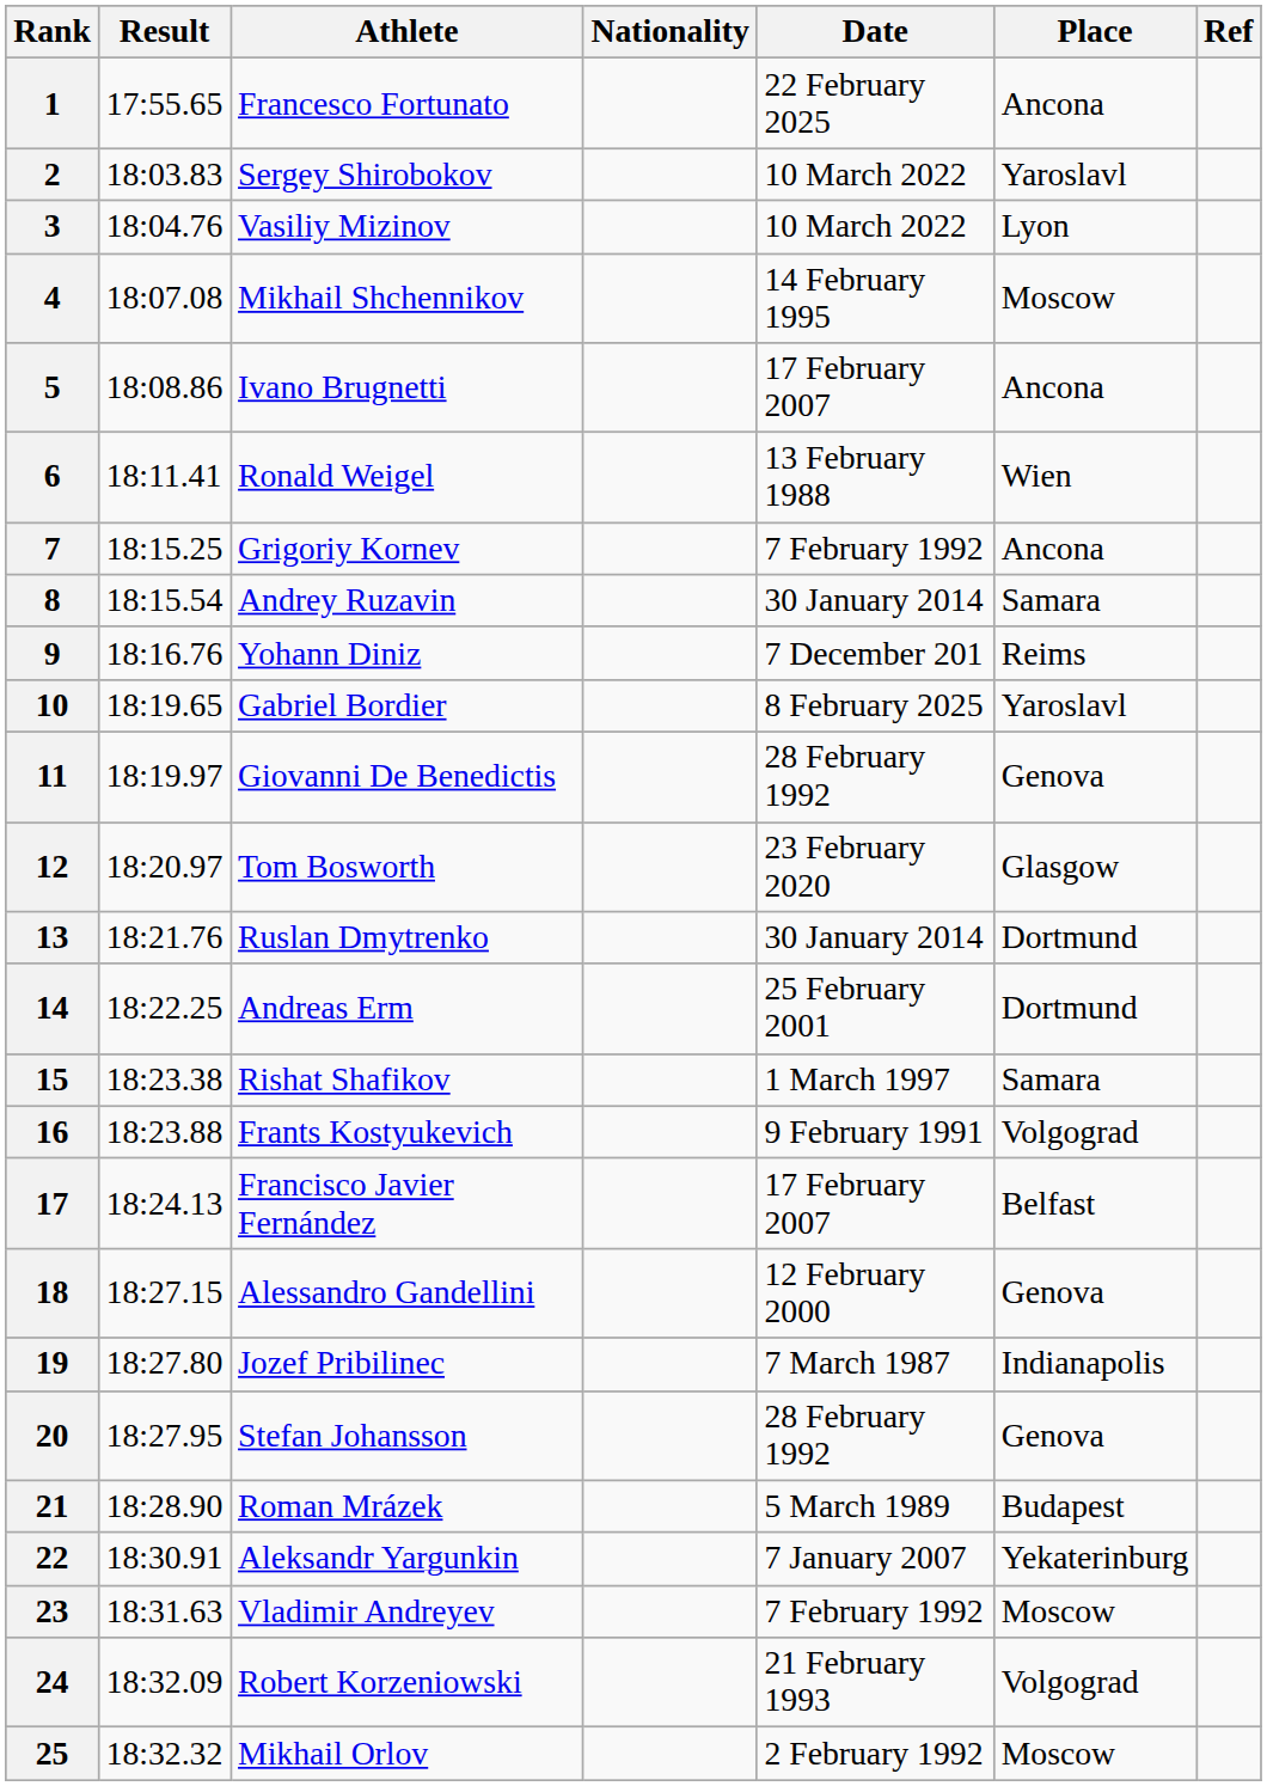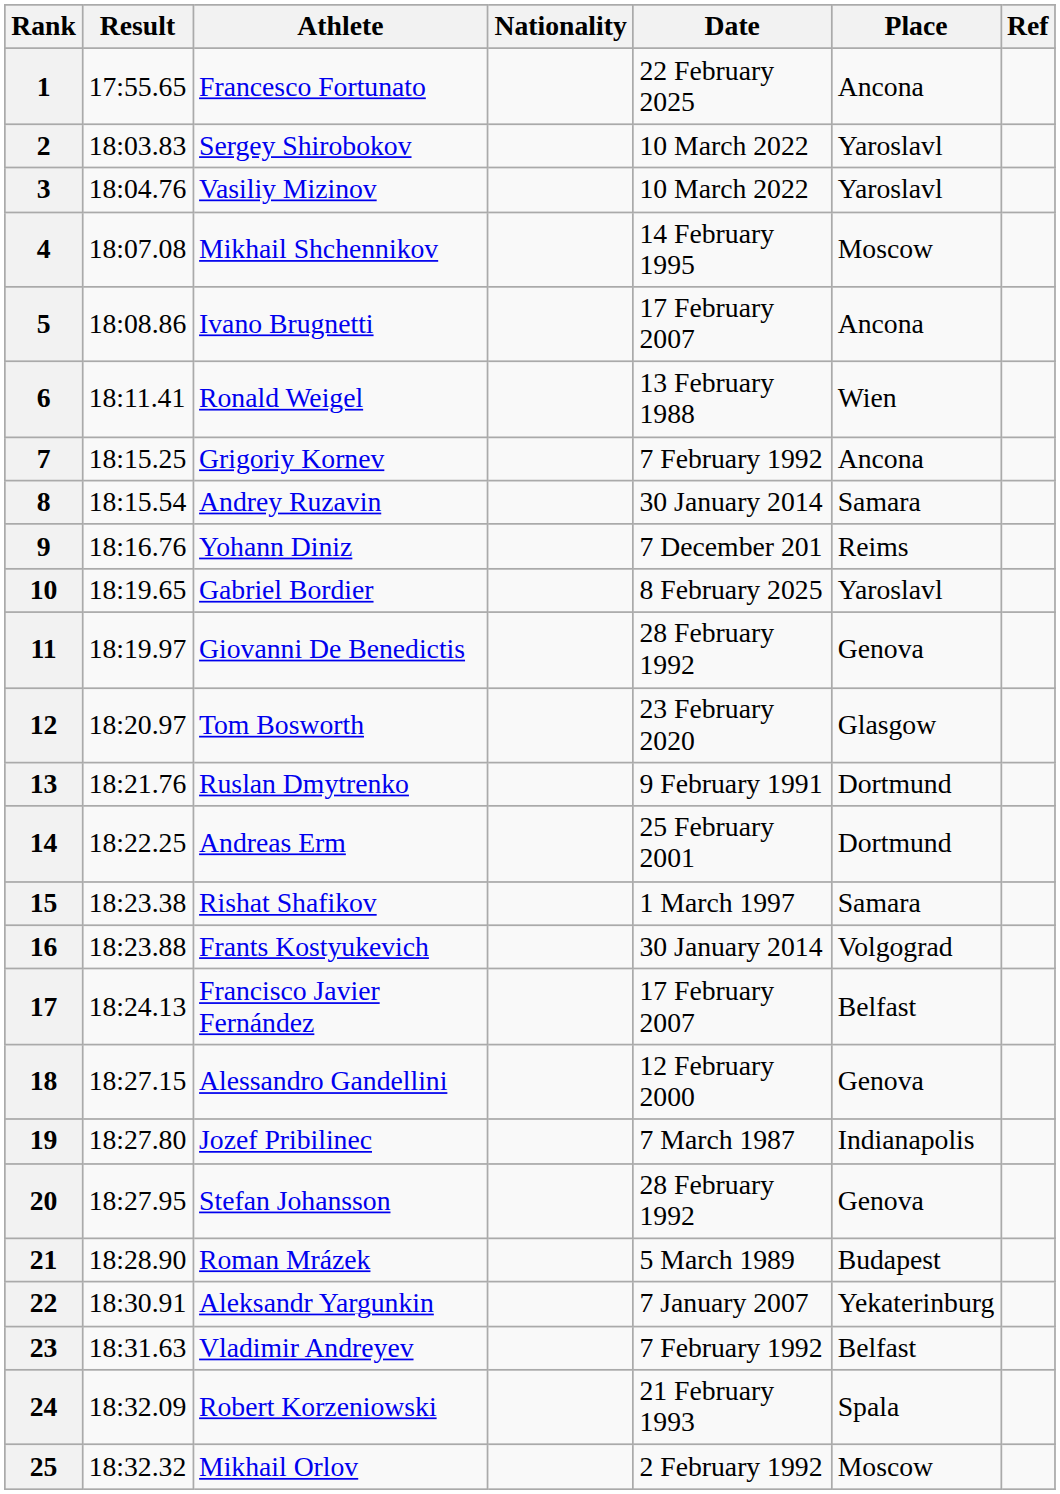3 | Place: Lyon -> Yaroslavl
13 | Date: 30 January 2014 -> 9 February 1991
16 | Date: 9 February 1991 -> 30 January 2014
23 | Place: Moscow -> Belfast
24 | Place: Volgograd -> Spala
